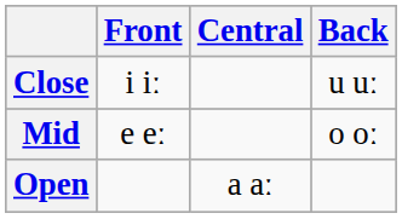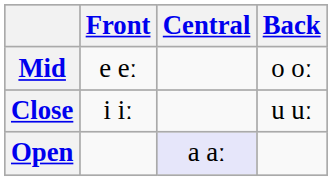rows swapped: Close <-> Mid
Open | Central: no background -> lavender background
